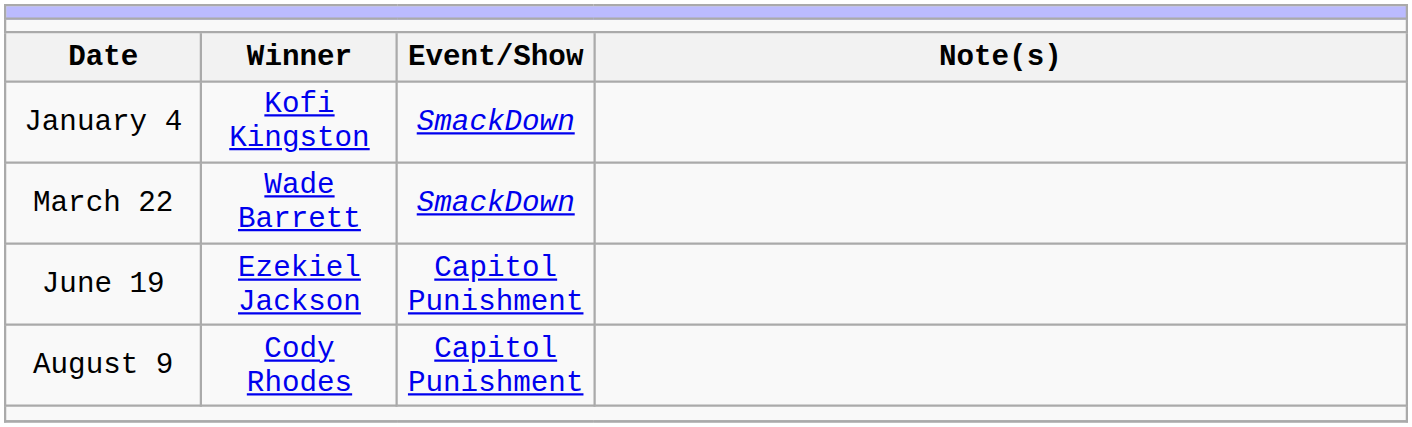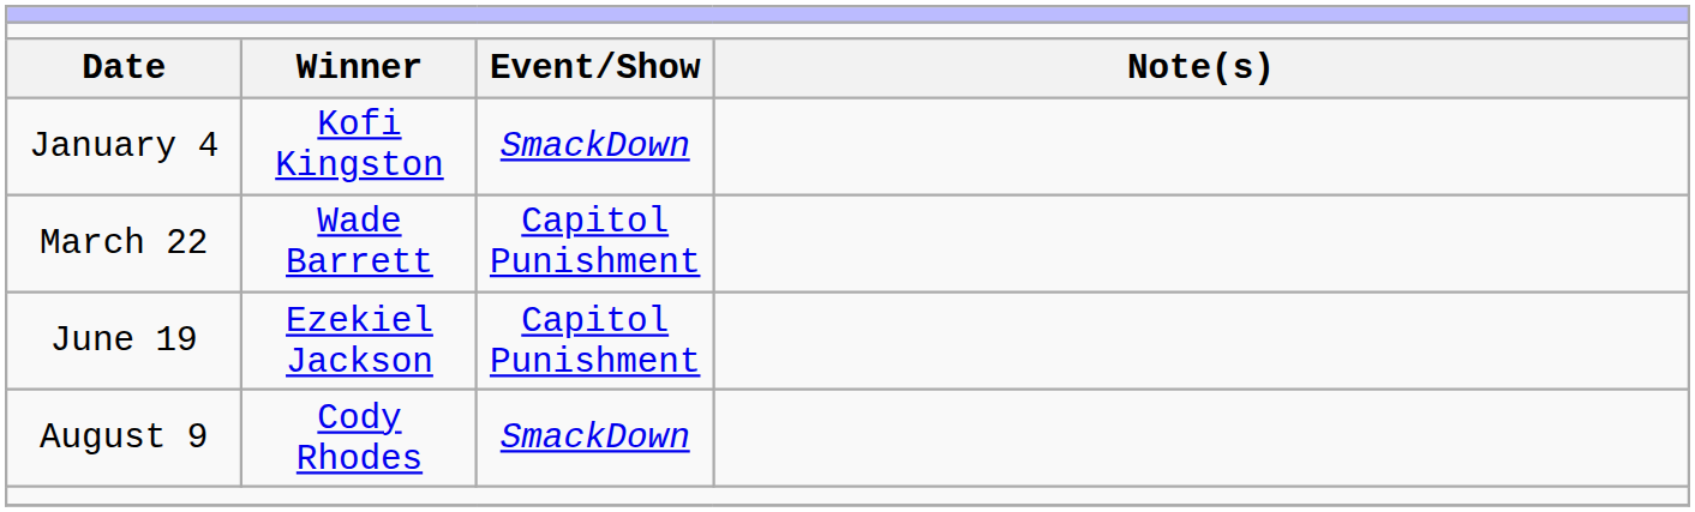March 22 | column 3: SmackDown -> Capitol Punishment
August 9 | column 3: Capitol Punishment -> SmackDown
